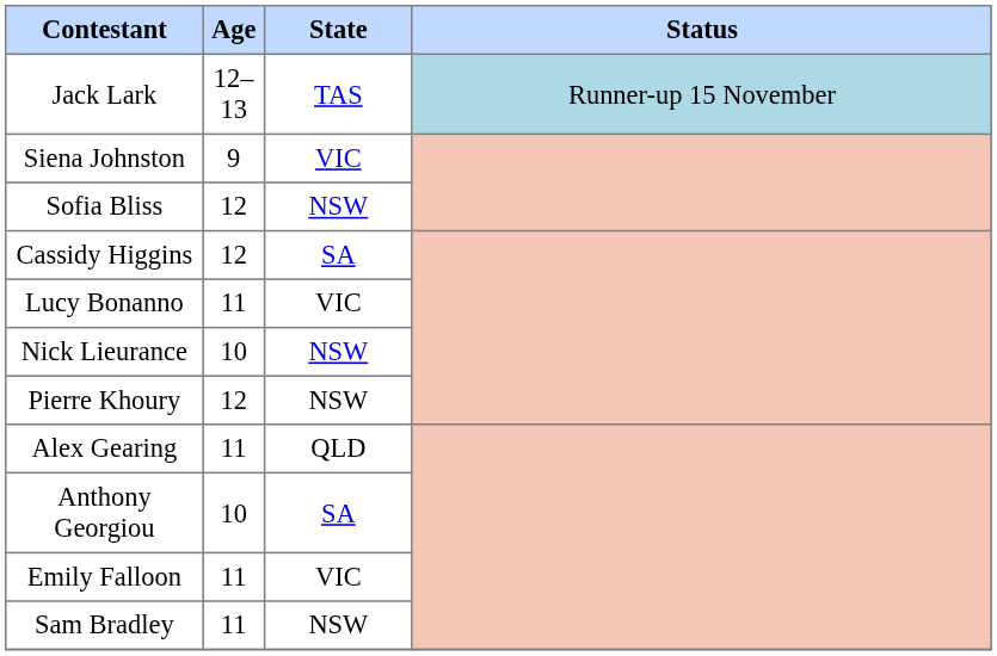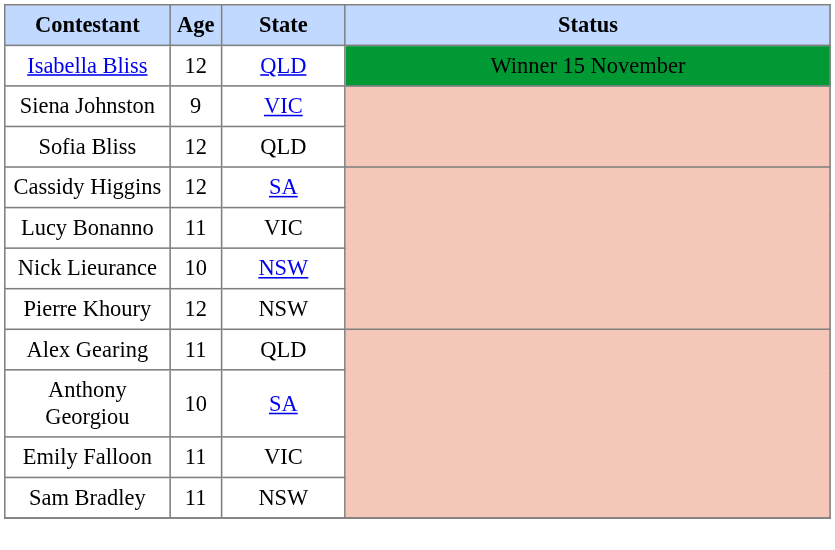+ row: Isabella Bliss | 12 | QLD | Winner 15 November
- row: Jack Lark | 12–13 | TAS | Runner-up 15 November
Sofia Bliss | State: NSW -> QLD
